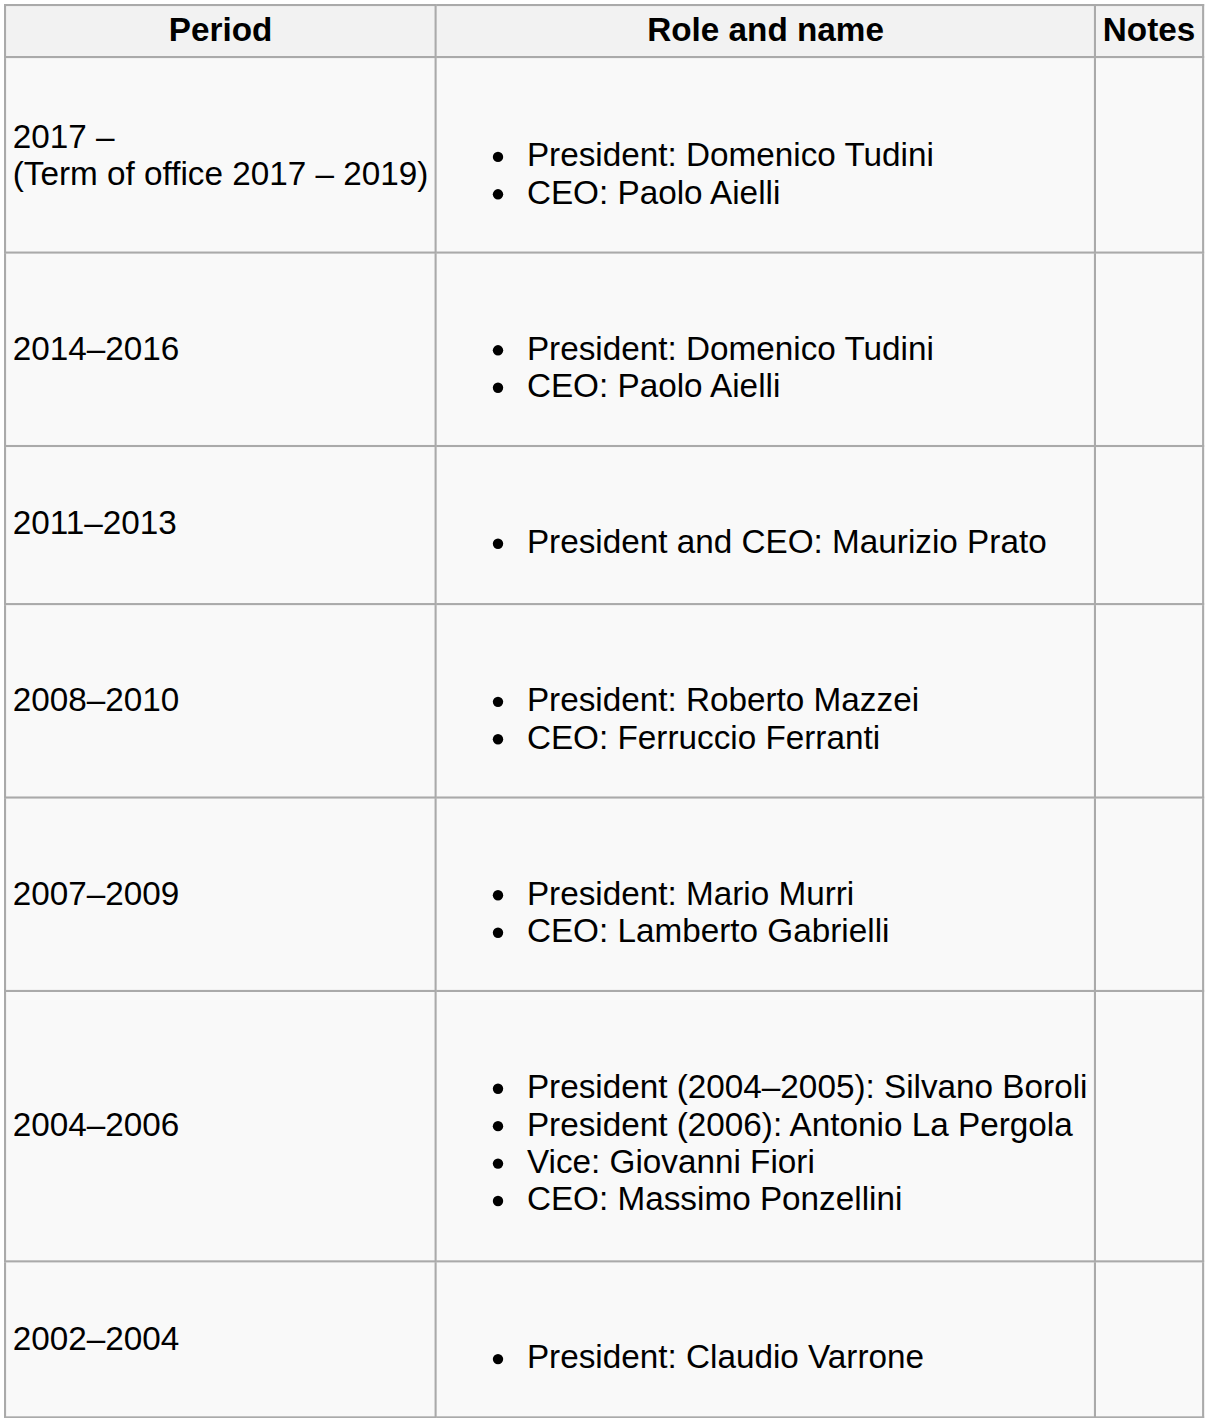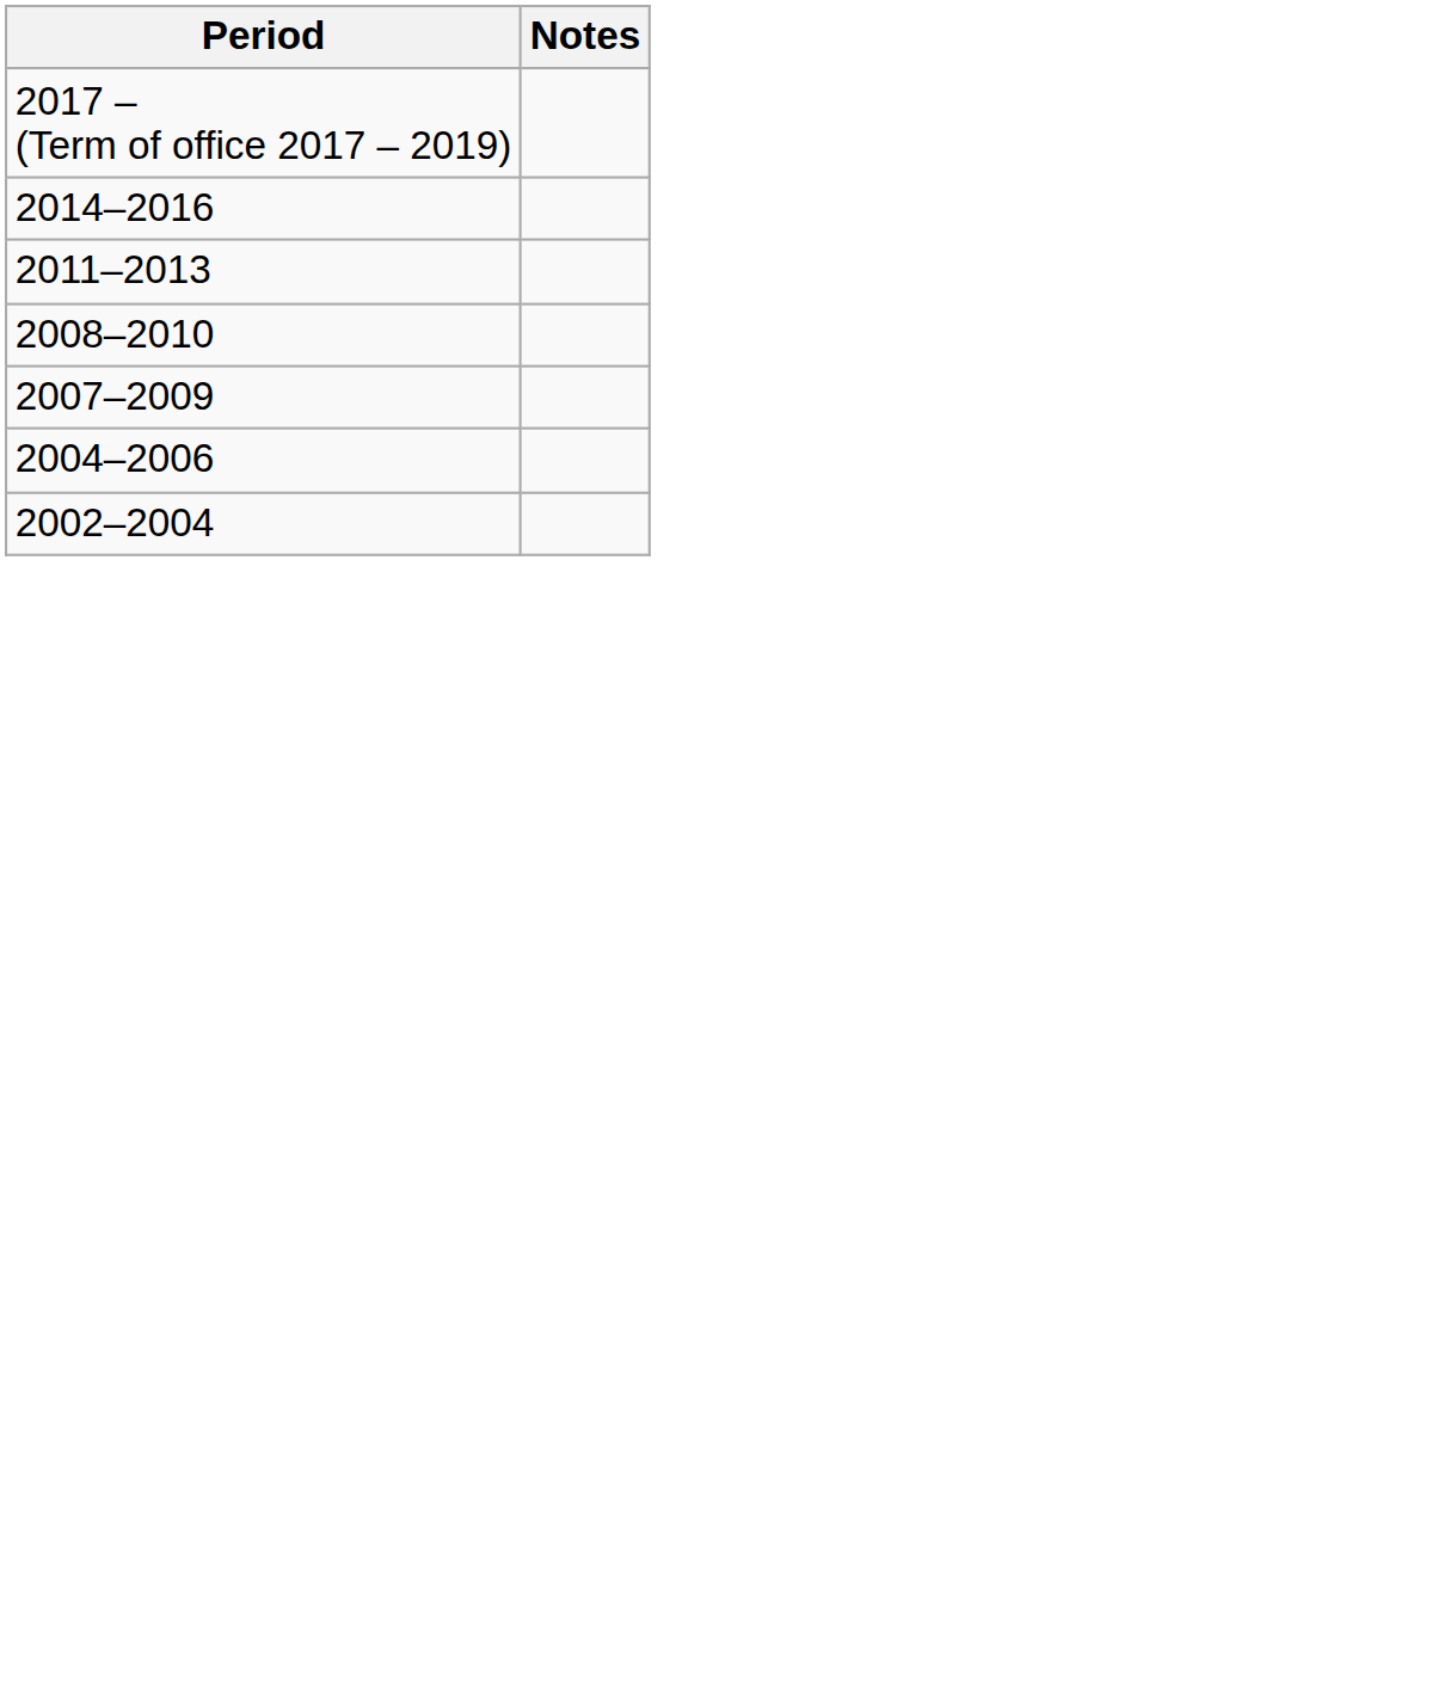- column: Role and name | President: Domenico Tudini CEO: Paolo Aielli | President: Domenico Tudini CEO: Paolo Aielli | President and CEO: Maurizio Prato | President: Roberto Mazzei CEO: Ferruccio Ferranti | President: Mario Murri CEO: Lamberto Gabrielli | President (2004–2005): Silvano Boroli President (2006): Antonio La Pergola Vice: Giovanni Fiori CEO: Massimo Ponzellini | President: Claudio Varrone
